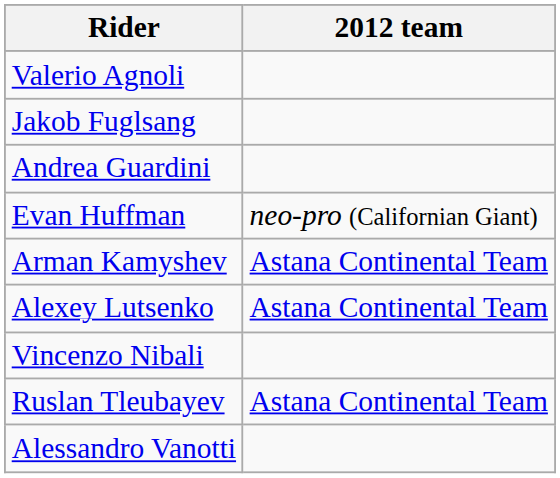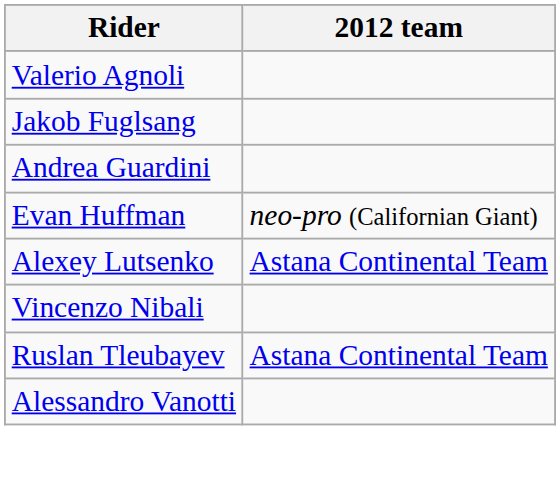- row: Arman Kamyshev | Astana Continental Team
